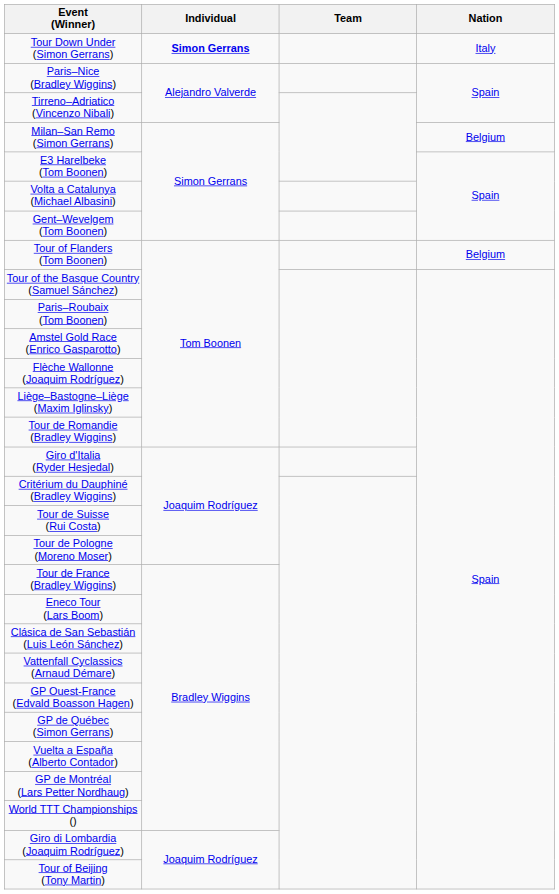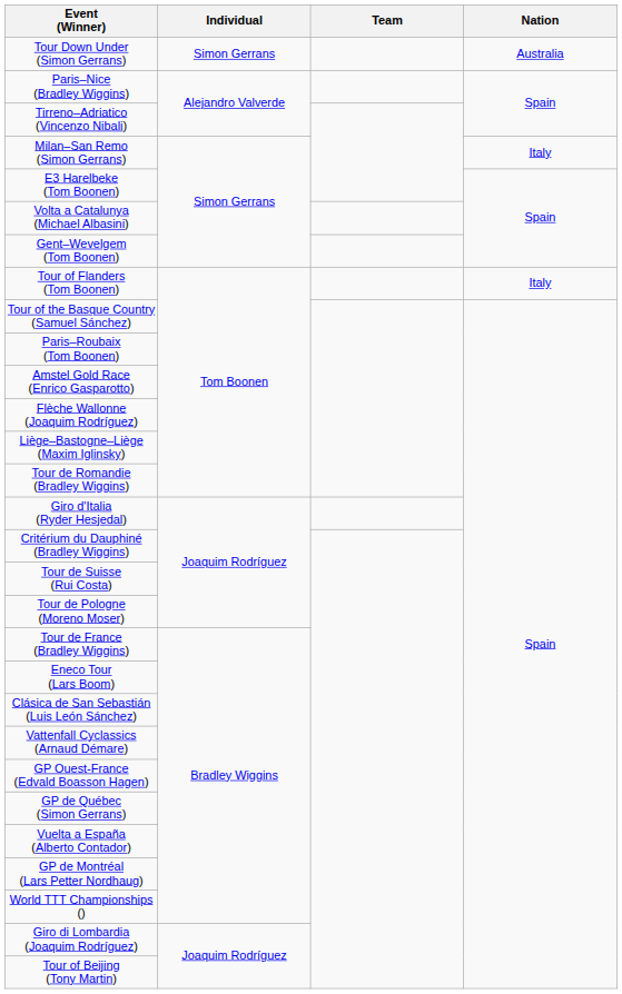Tour Down Under (Simon Gerrans) | Individual: bold -> normal
Tour Down Under (Simon Gerrans) | Nation: Italy -> Australia
Milan–San Remo (Simon Gerrans) | Nation: Belgium -> Italy
Tour of Flanders (Tom Boonen) | Nation: Belgium -> Italy
